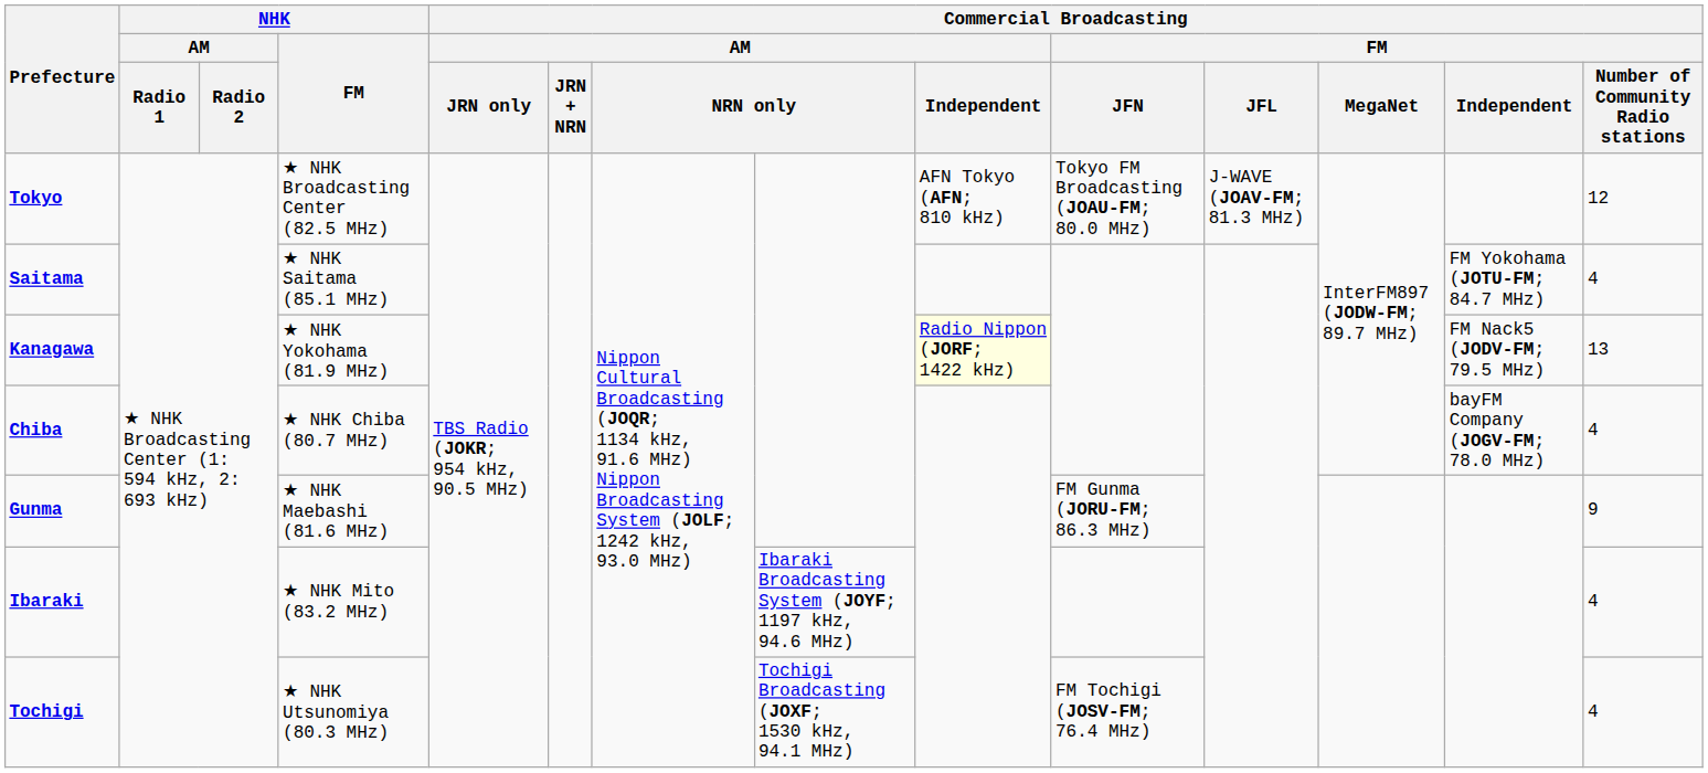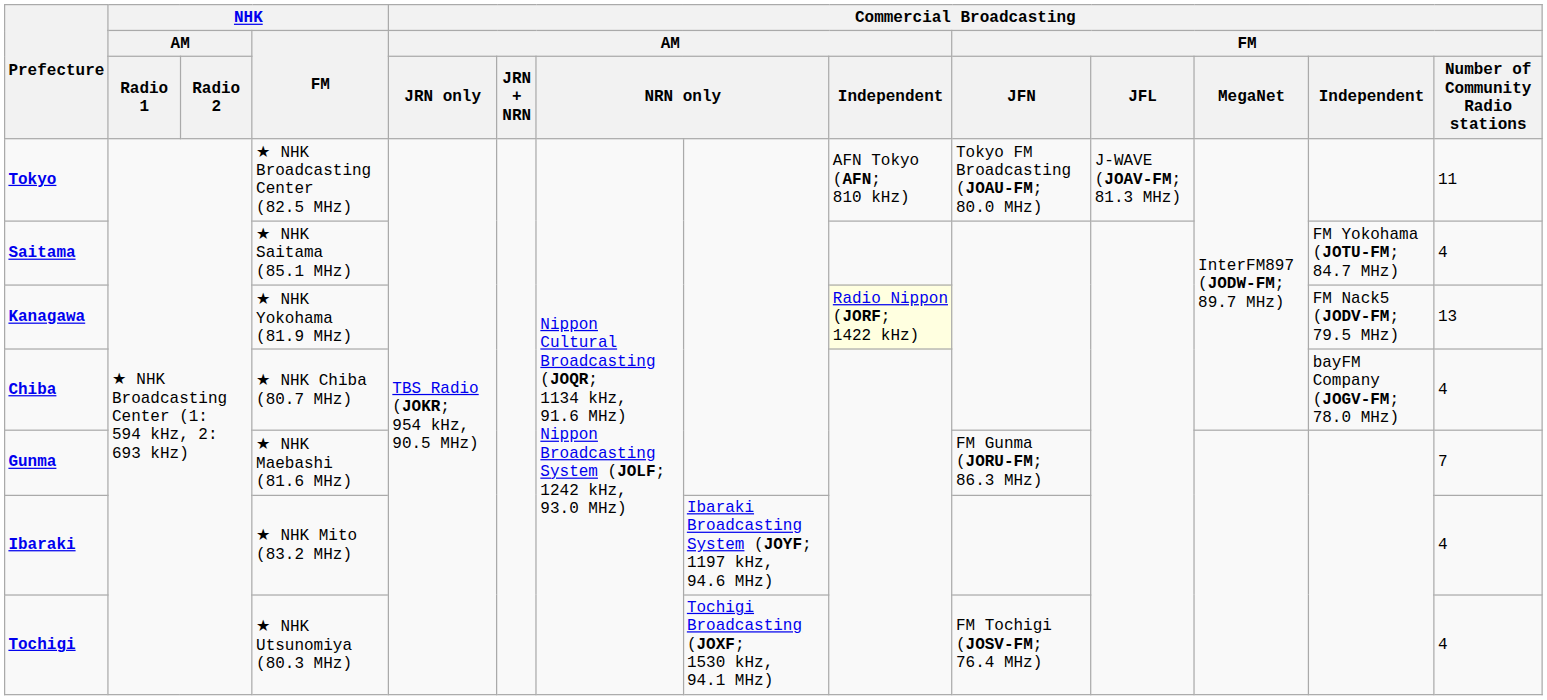Tokyo | column 14: 12 -> 11
Gunma | column 14: 9 -> 7
